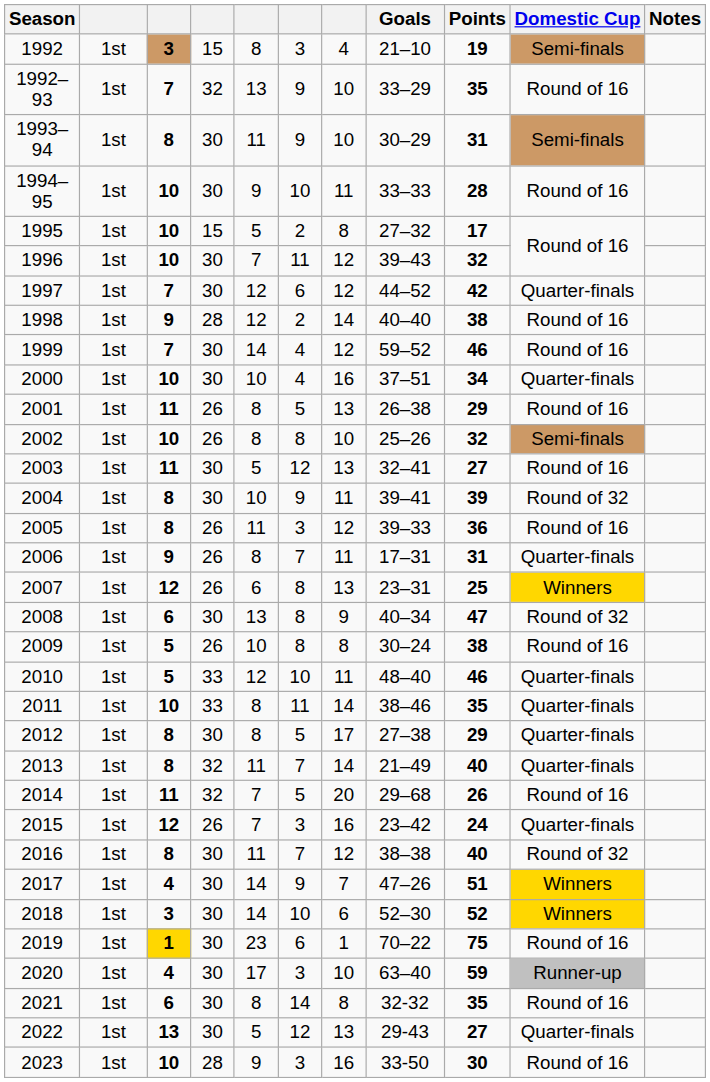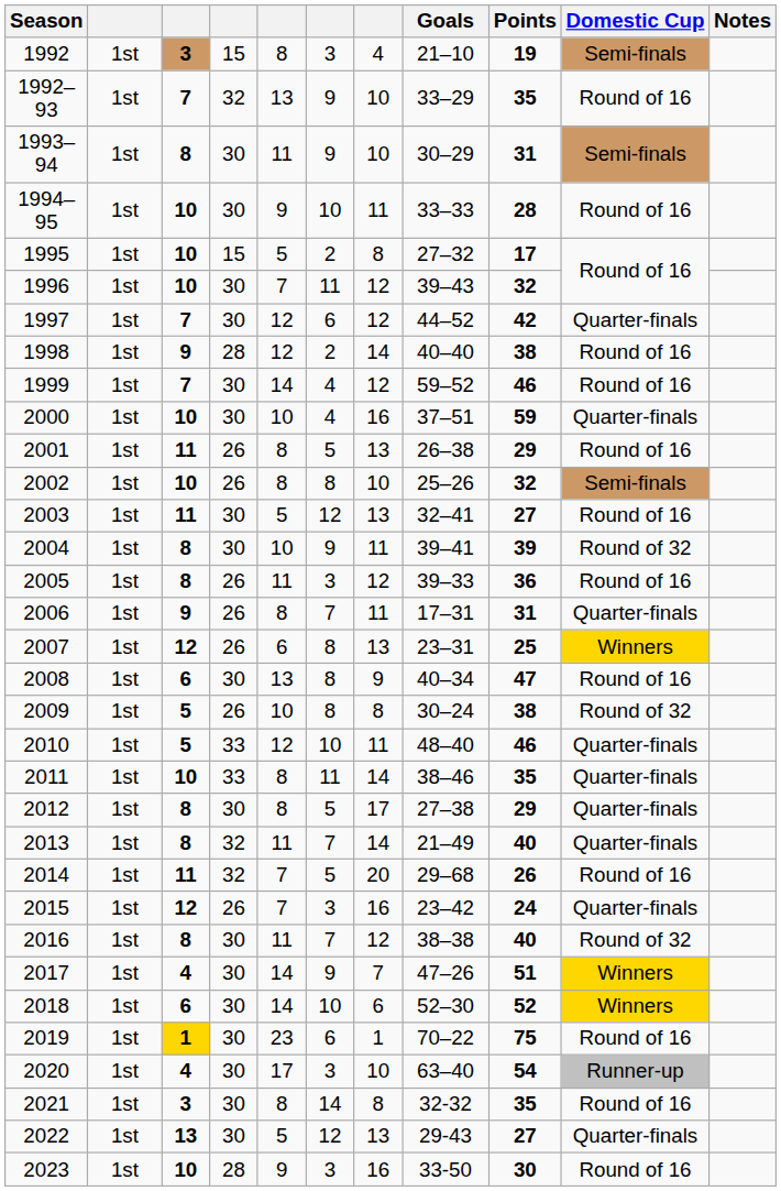2000 | Points: 34 -> 59
2008 | Domestic Cup: Round of 32 -> Round of 16
2009 | Domestic Cup: Round of 16 -> Round of 32
2018 | column 3: 3 -> 6
2020 | Points: 59 -> 54
2021 | column 3: 6 -> 3
